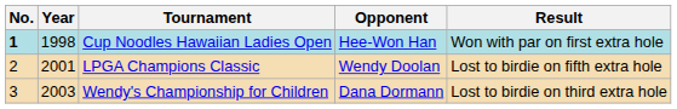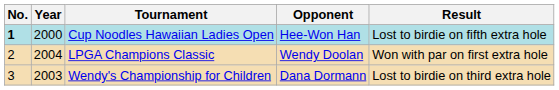Cup Noodles Hawaiian Ladies Open | Year: 1998 -> 2000
Cup Noodles Hawaiian Ladies Open | Result: Won with par on first extra hole -> Lost to birdie on fifth extra hole
LPGA Champions Classic | Year: 2001 -> 2004
LPGA Champions Classic | Result: Lost to birdie on fifth extra hole -> Won with par on first extra hole
